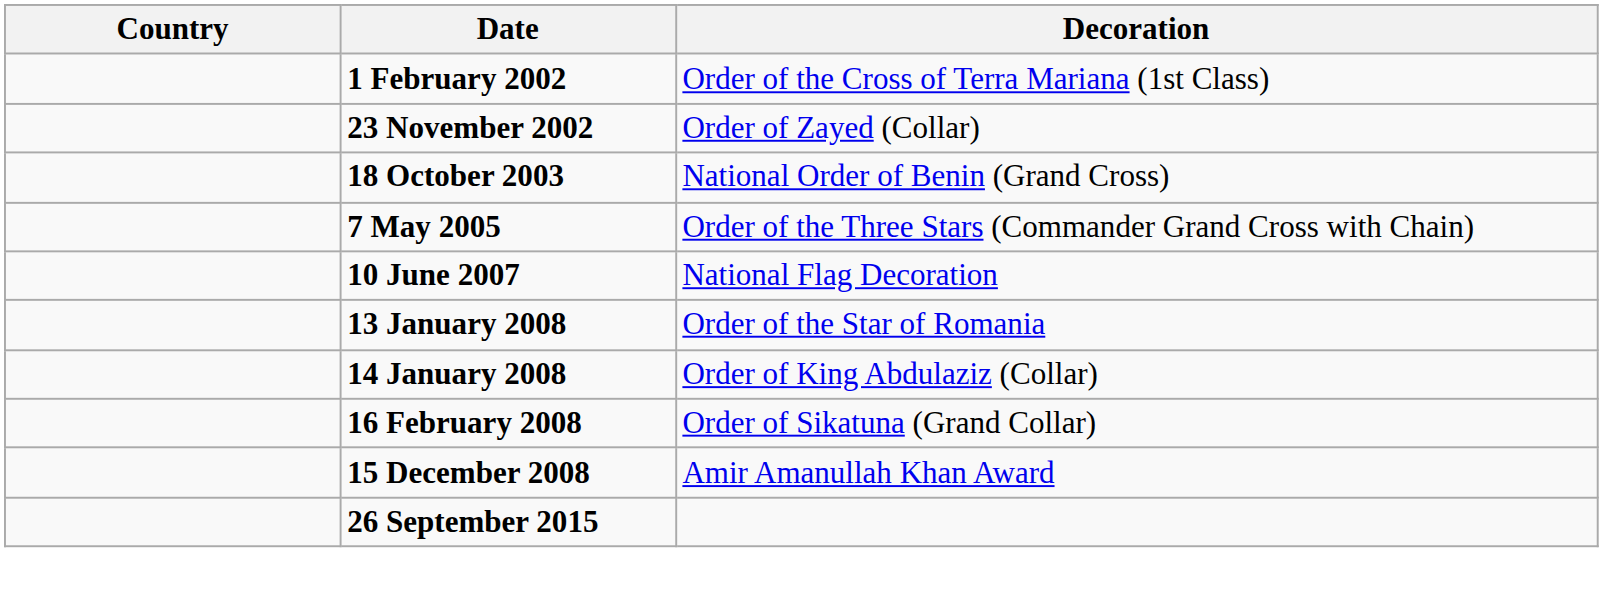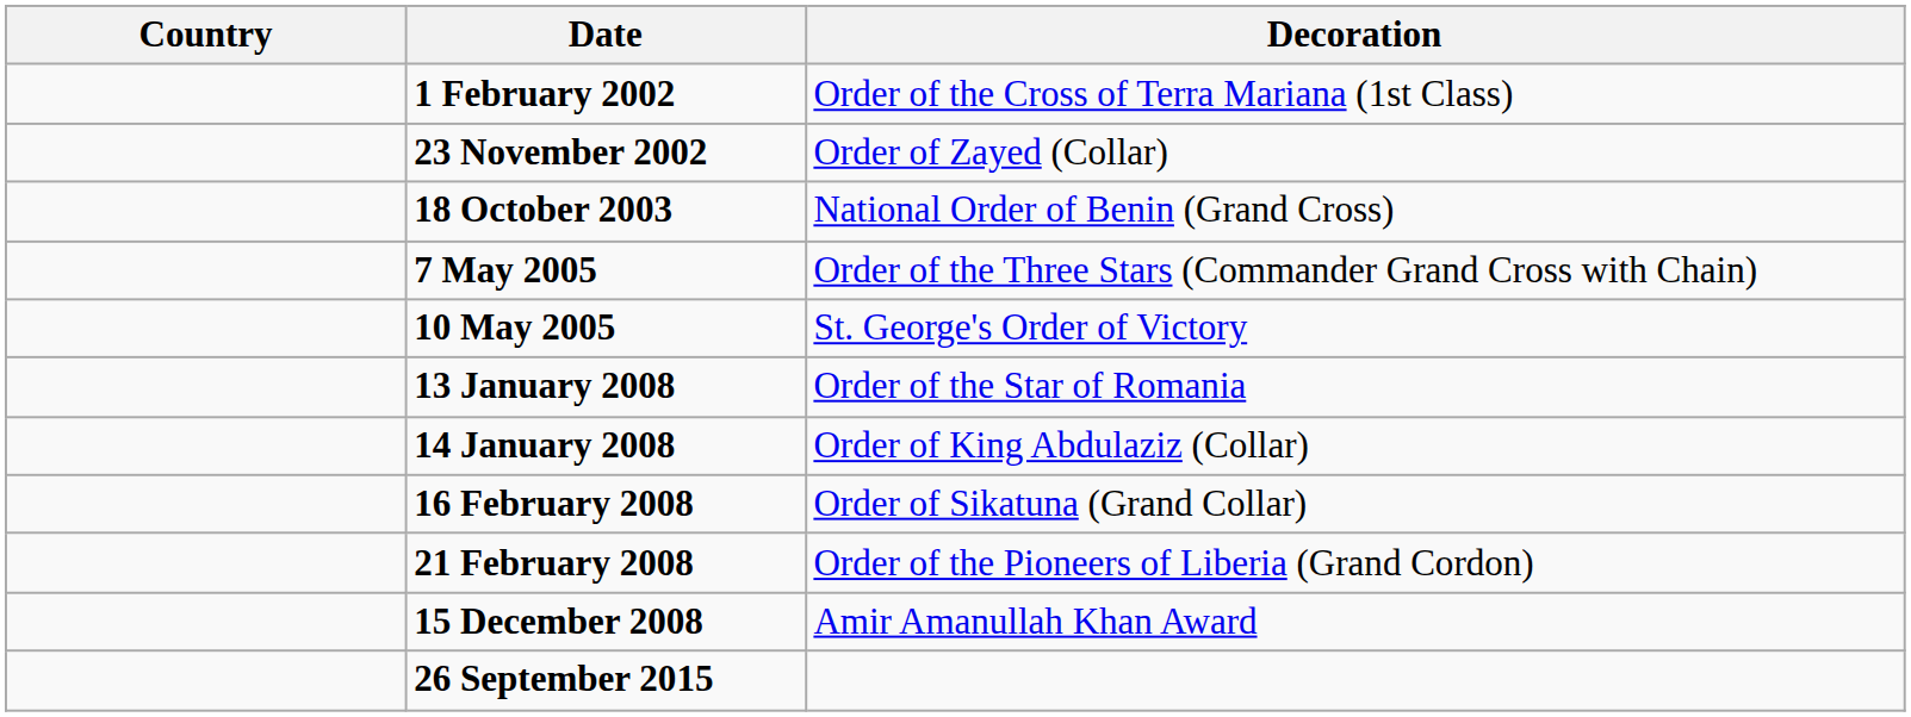+ row: 10 May 2005 | St. George's Order of Victory
- row: 10 June 2007 | National Flag Decoration
+ row: 21 February 2008 | Order of the Pioneers of Liberia (Grand Cordon)
